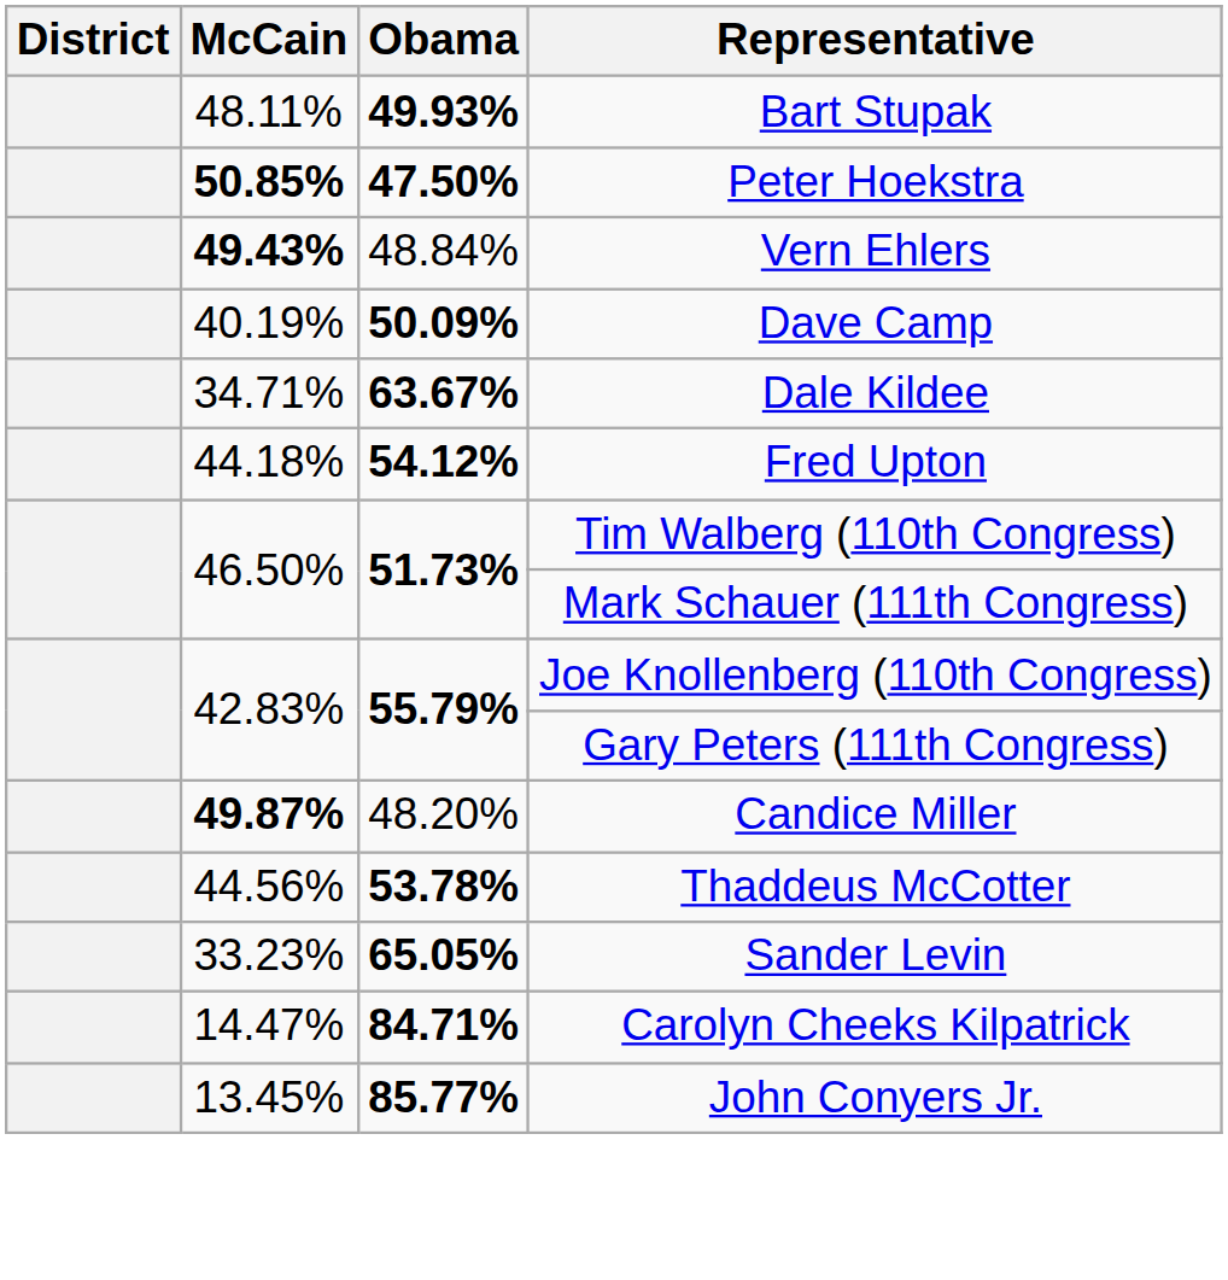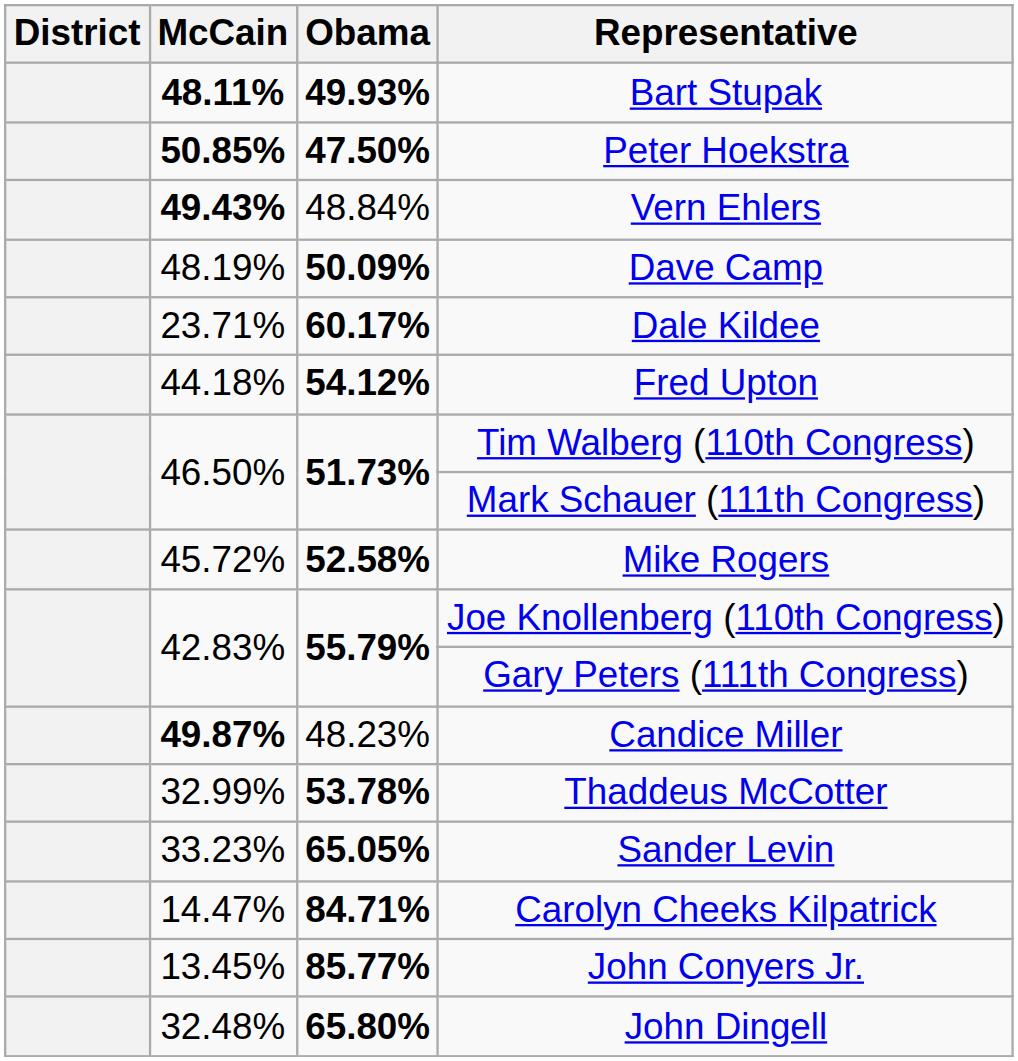Bart Stupak | McCain: normal -> bold
Dave Camp | McCain: 40.19% -> 48.19%
Dale Kildee | McCain: 34.71% -> 23.71%
Dale Kildee | Obama: 63.67% -> 60.17%
+ row: 45.72% | 52.58% | Mike Rogers
Candice Miller | Obama: 48.20% -> 48.23%
Thaddeus McCotter | McCain: 44.56% -> 32.99%
+ row: 32.48% | 65.80% | John Dingell
